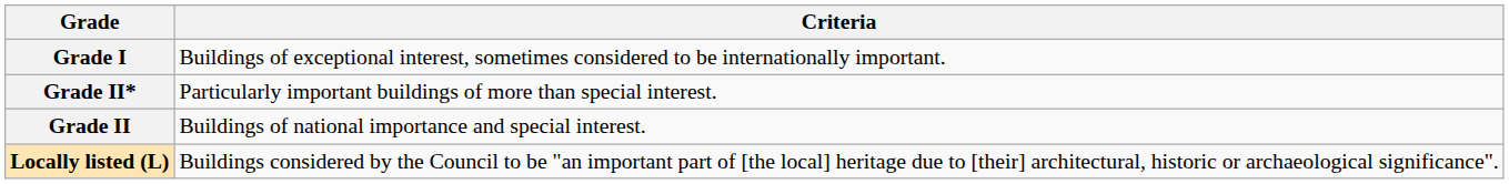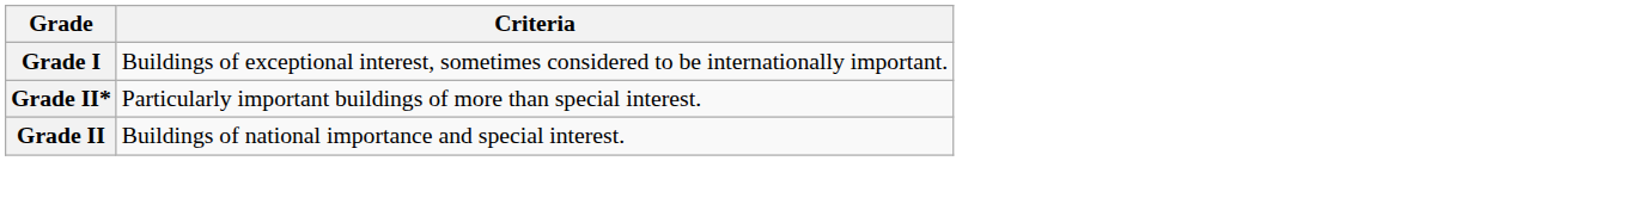- row: Locally listed (L) | Buildings considered by the Council to be "an important part of [the local] heritage due to [their] architectural, historic or archaeological significance".
